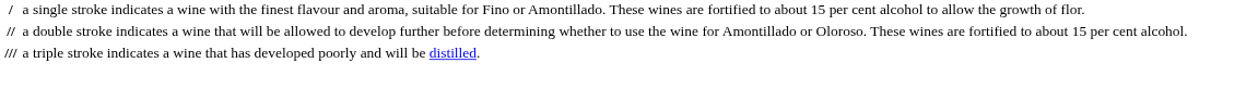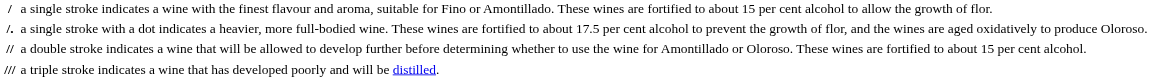+ row: /. | a single stroke with a dot indicates a heavier, more full-bodied wine. These wines are fortified to about 17.5 per cent alcohol to prevent the growth of flor, and the wines are aged oxidatively to produce Oloroso.
